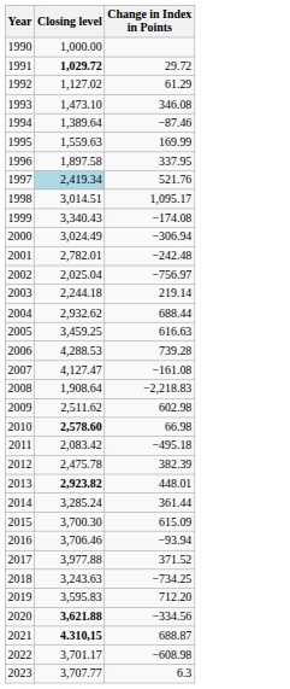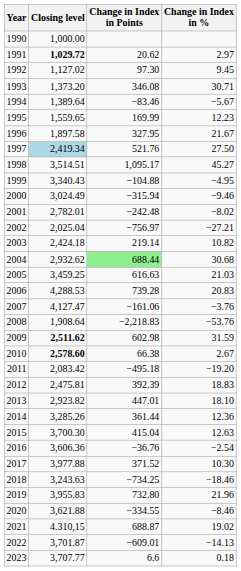+ column: Change in Index in % | 2.97 | 9.45 | 30.71 | −5.67 | 12.23 | 21.67 | 27.50 | 45.27 | −4.95 | −9.46 | −8.02 | −27.21 | 10.82 | 30.68 | 21.03 | 20.83 | −3.76 | −53.76 | 31.59 | 2.67 | −19.20 | 18.83 | 18.10 | 12.36 | 12.63 | −2.54 | 10.30 | −18.46 | 21.96 | −8.46 | 19.02 | −14.13 | 0.18
1991 | Change in Index in Points: 29.72 -> 20.62
1992 | Change in Index in Points: 61.29 -> 97.30
1993 | Closing level: 1,473.10 -> 1,373.20
1994 | Change in Index in Points: −87.46 -> −83.46
1995 | Closing level: 1,559.63 -> 1,559.65
1996 | Change in Index in Points: 337.95 -> 327.95
1998 | Closing level: 3,014.51 -> 3,514.51
1999 | Change in Index in Points: −174.08 -> −104.88
2000 | Change in Index in Points: −306.94 -> −315.94
2003 | Closing level: 2,244.18 -> 2,424.18
2004 | Change in Index in Points: no background -> lightgreen background
2007 | Change in Index in Points: −161.08 -> −161.06
2009 | Closing level: normal -> bold
2010 | Change in Index in Points: 66.98 -> 66.38
2012 | Closing level: 2,475.78 -> 2,475.81
2012 | Change in Index in Points: 382.39 -> 392.39
2013 | Closing level: bold -> normal
2013 | Change in Index in Points: 448.01 -> 447.01
2014 | Closing level: 3,285.24 -> 3,285.26
2015 | Change in Index in Points: 615.09 -> 415.04
2016 | Closing level: 3,706.46 -> 3,606.36
2016 | Change in Index in Points: −93.94 -> −36.76
2019 | Closing level: 3,595.83 -> 3,955.83
2019 | Change in Index in Points: 712.20 -> 732.80
2020 | Closing level: bold -> normal
2020 | Change in Index in Points: −334.56 -> −334.55
2021 | Closing level: bold -> normal
2022 | Closing level: 3,701.17 -> 3,701.87
2022 | Change in Index in Points: −608.98 -> −609.01
2023 | Change in Index in Points: 6.3 -> 6.6
